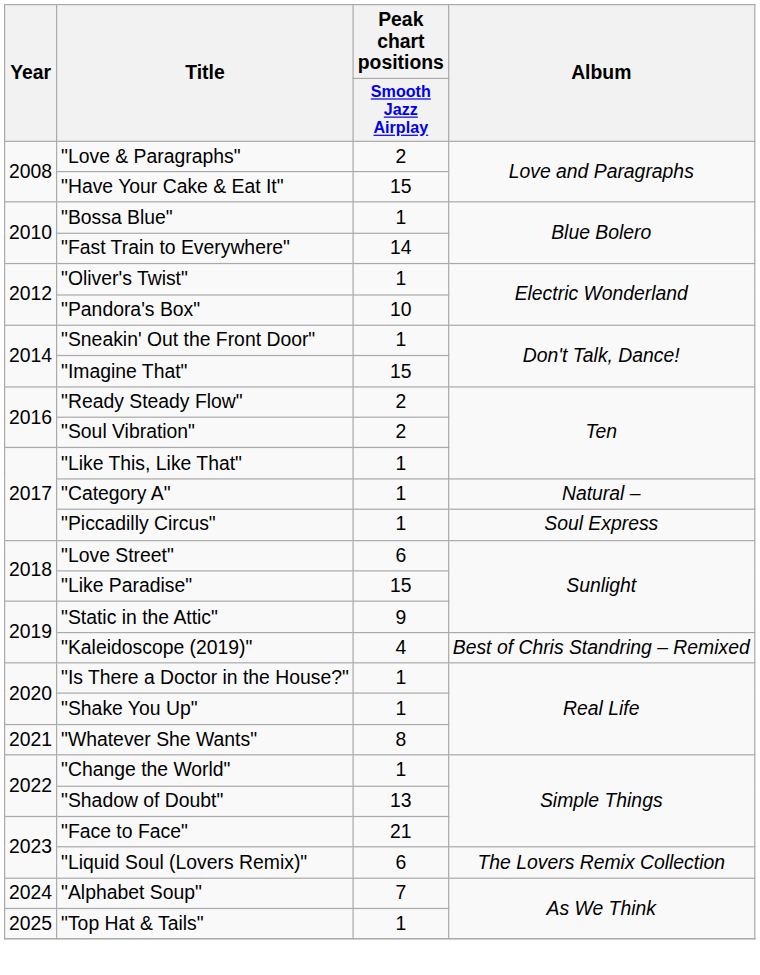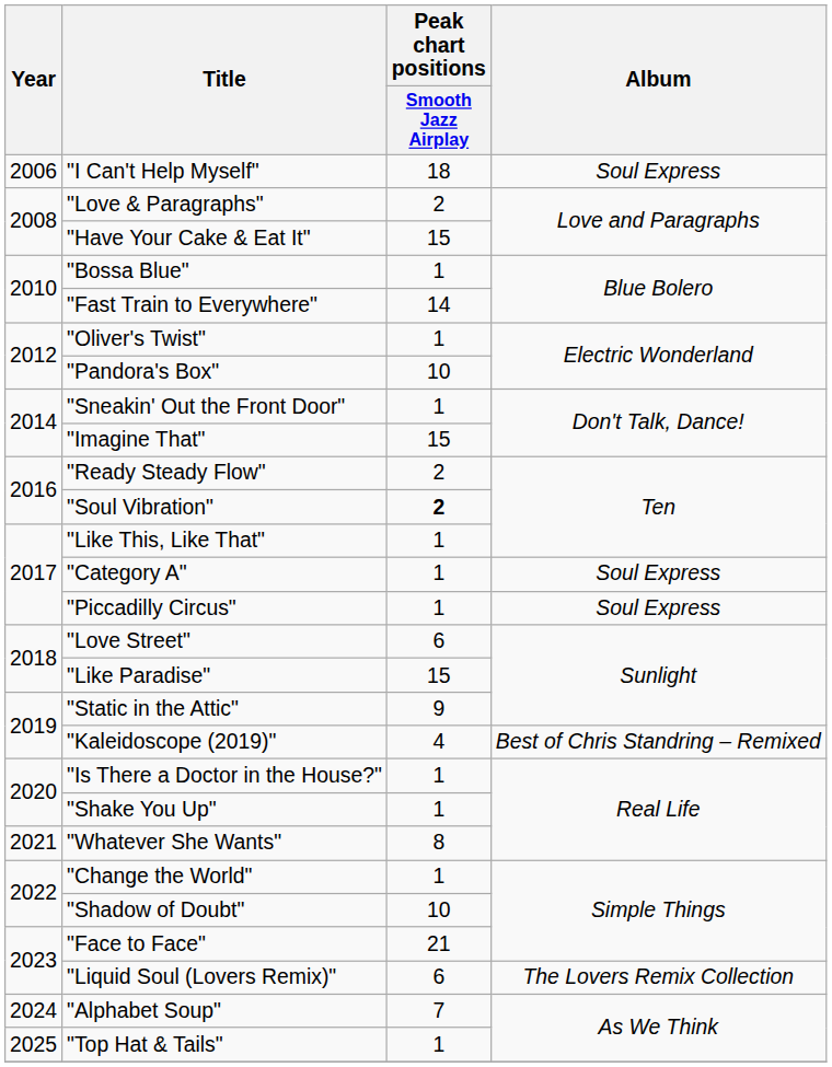+ row: 2006 | "I Can't Help Myself" | 18 | Soul Express
"Soul Vibration" | Peak chart positions / Smooth Jazz Airplay: normal -> bold
"Category A" | Album: Natural – -> Soul Express
"Shadow of Doubt" | Peak chart positions / Smooth Jazz Airplay: 13 -> 10
